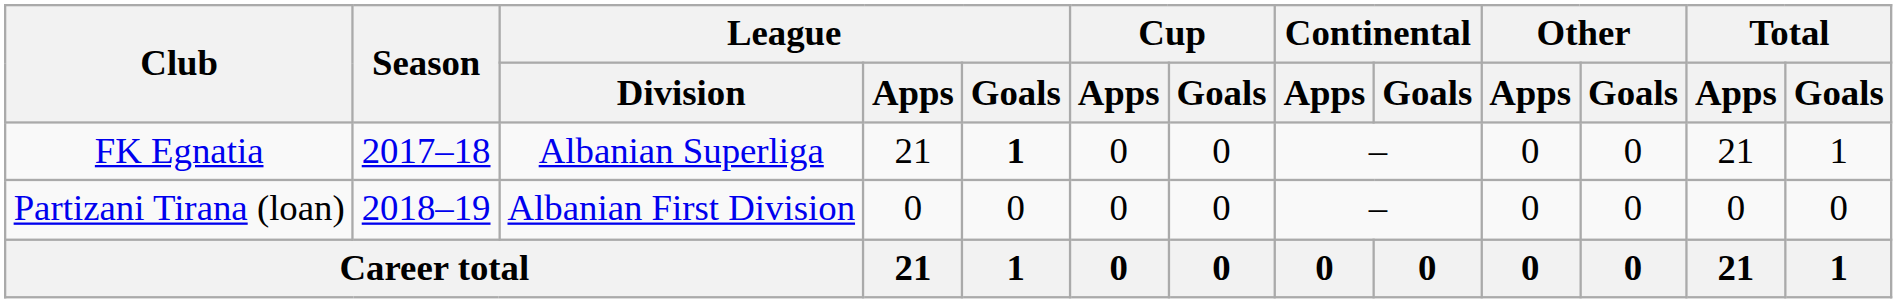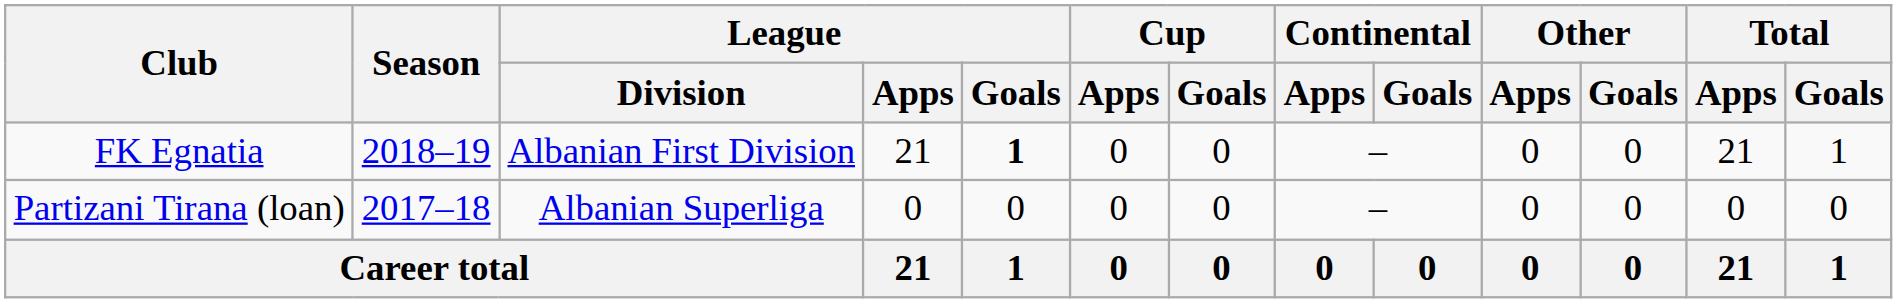FK Egnatia | Season: 2017–18 -> 2018–19
FK Egnatia | League / Division: Albanian Superliga -> Albanian First Division
Partizani Tirana (loan) | Season: 2018–19 -> 2017–18
Partizani Tirana (loan) | League / Division: Albanian First Division -> Albanian Superliga
